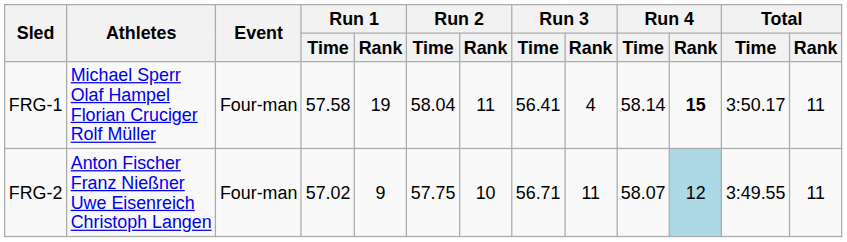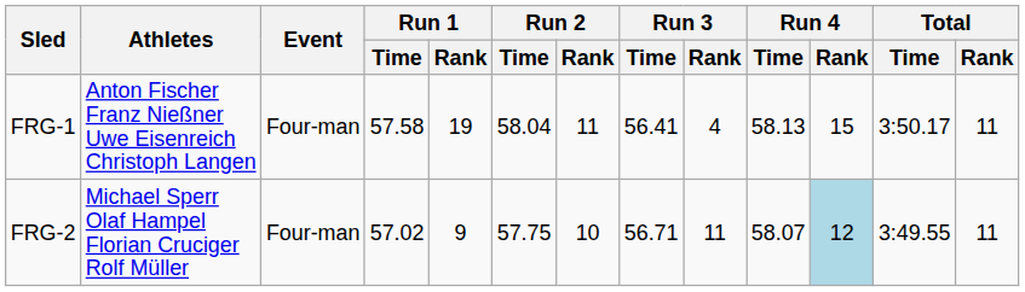FRG-1 | Athletes: Michael Sperr Olaf Hampel Florian Cruciger Rolf Müller -> Anton Fischer Franz Nießner Uwe Eisenreich Christoph Langen
FRG-1 | Run 4 / Time: 58.14 -> 58.13
FRG-1 | Run 4 / Rank: bold -> normal
FRG-2 | Athletes: Anton Fischer Franz Nießner Uwe Eisenreich Christoph Langen -> Michael Sperr Olaf Hampel Florian Cruciger Rolf Müller
